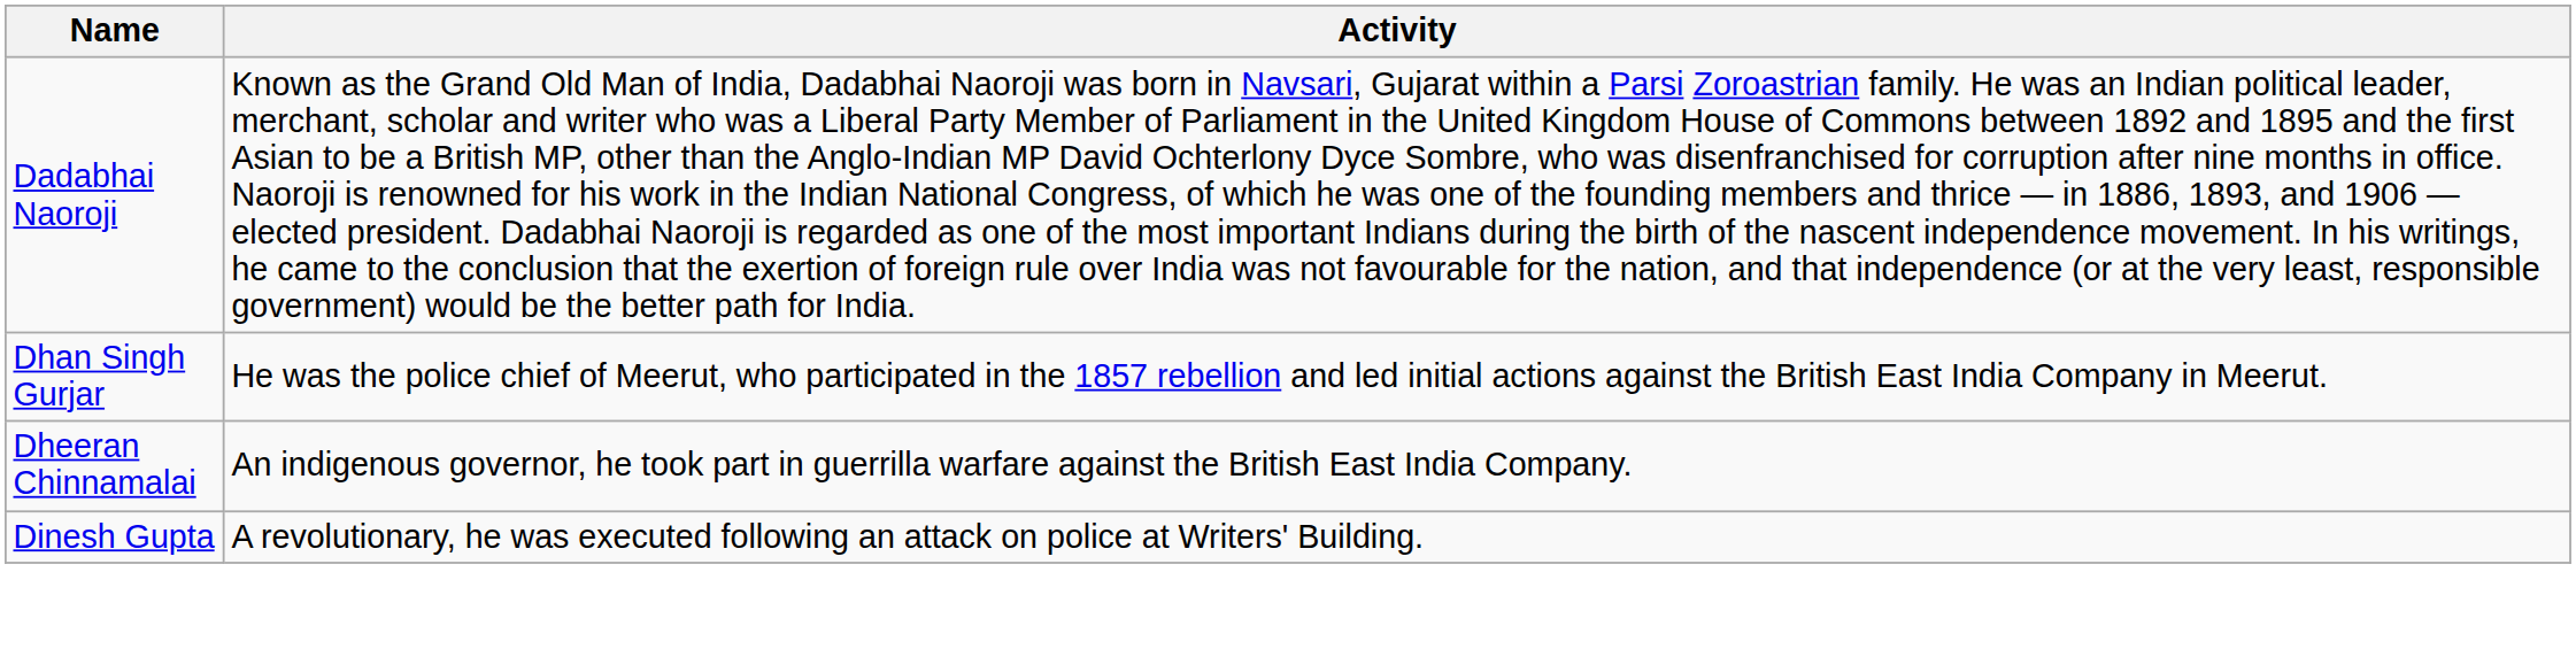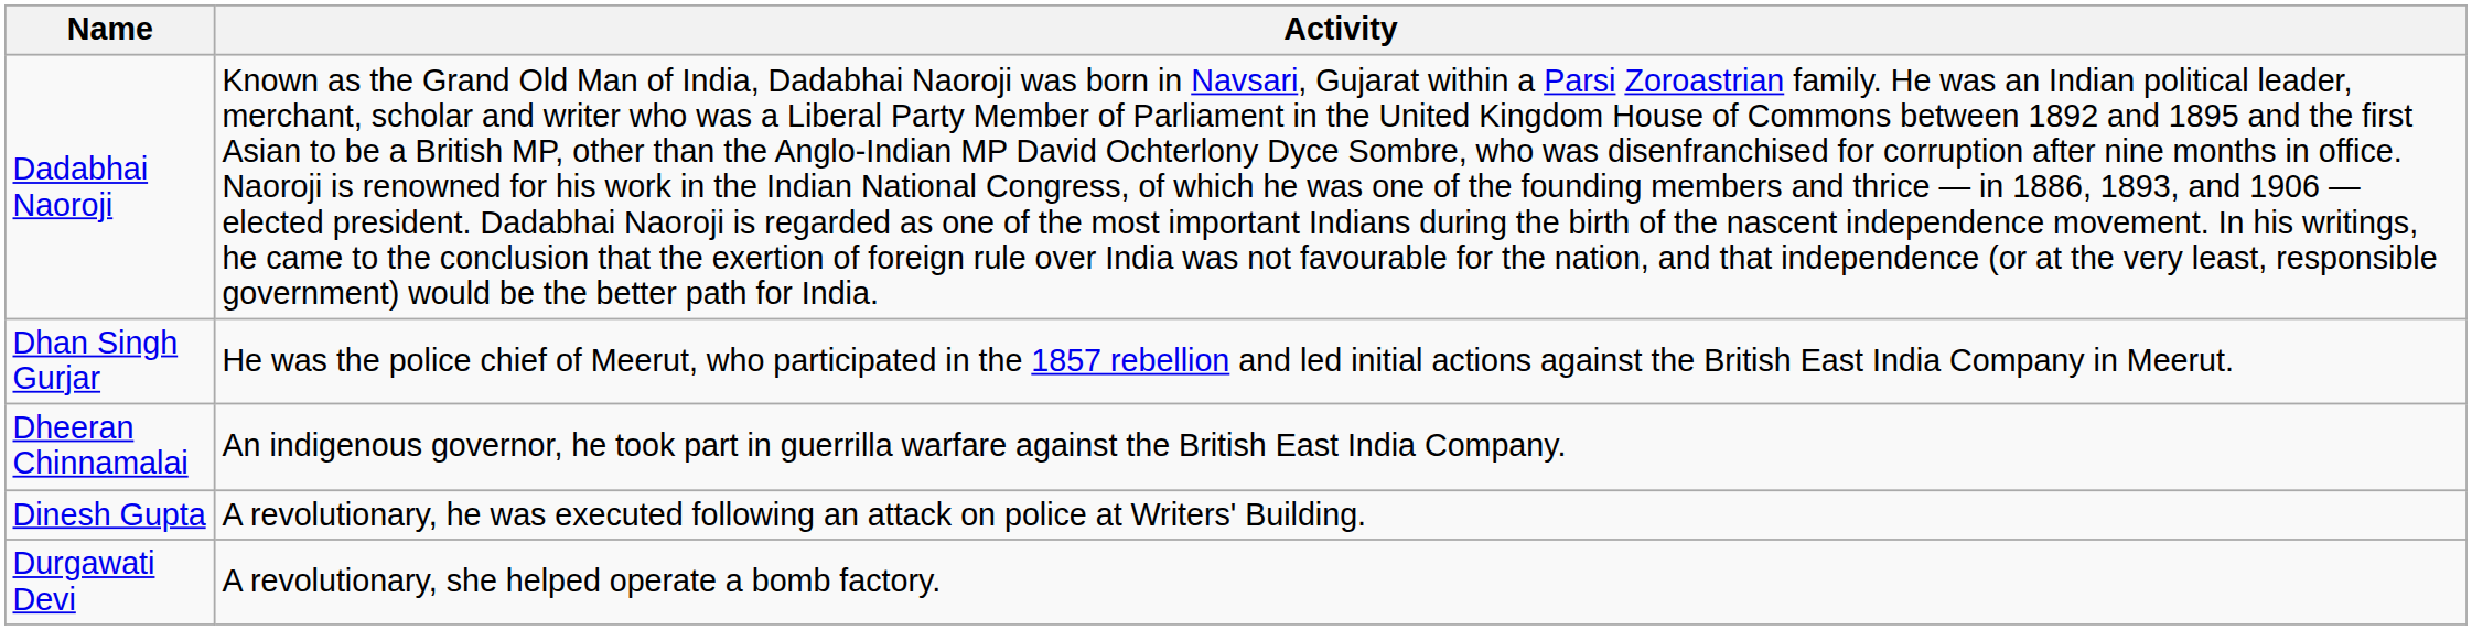+ row: Durgawati Devi | A revolutionary, she helped operate a bomb factory.
